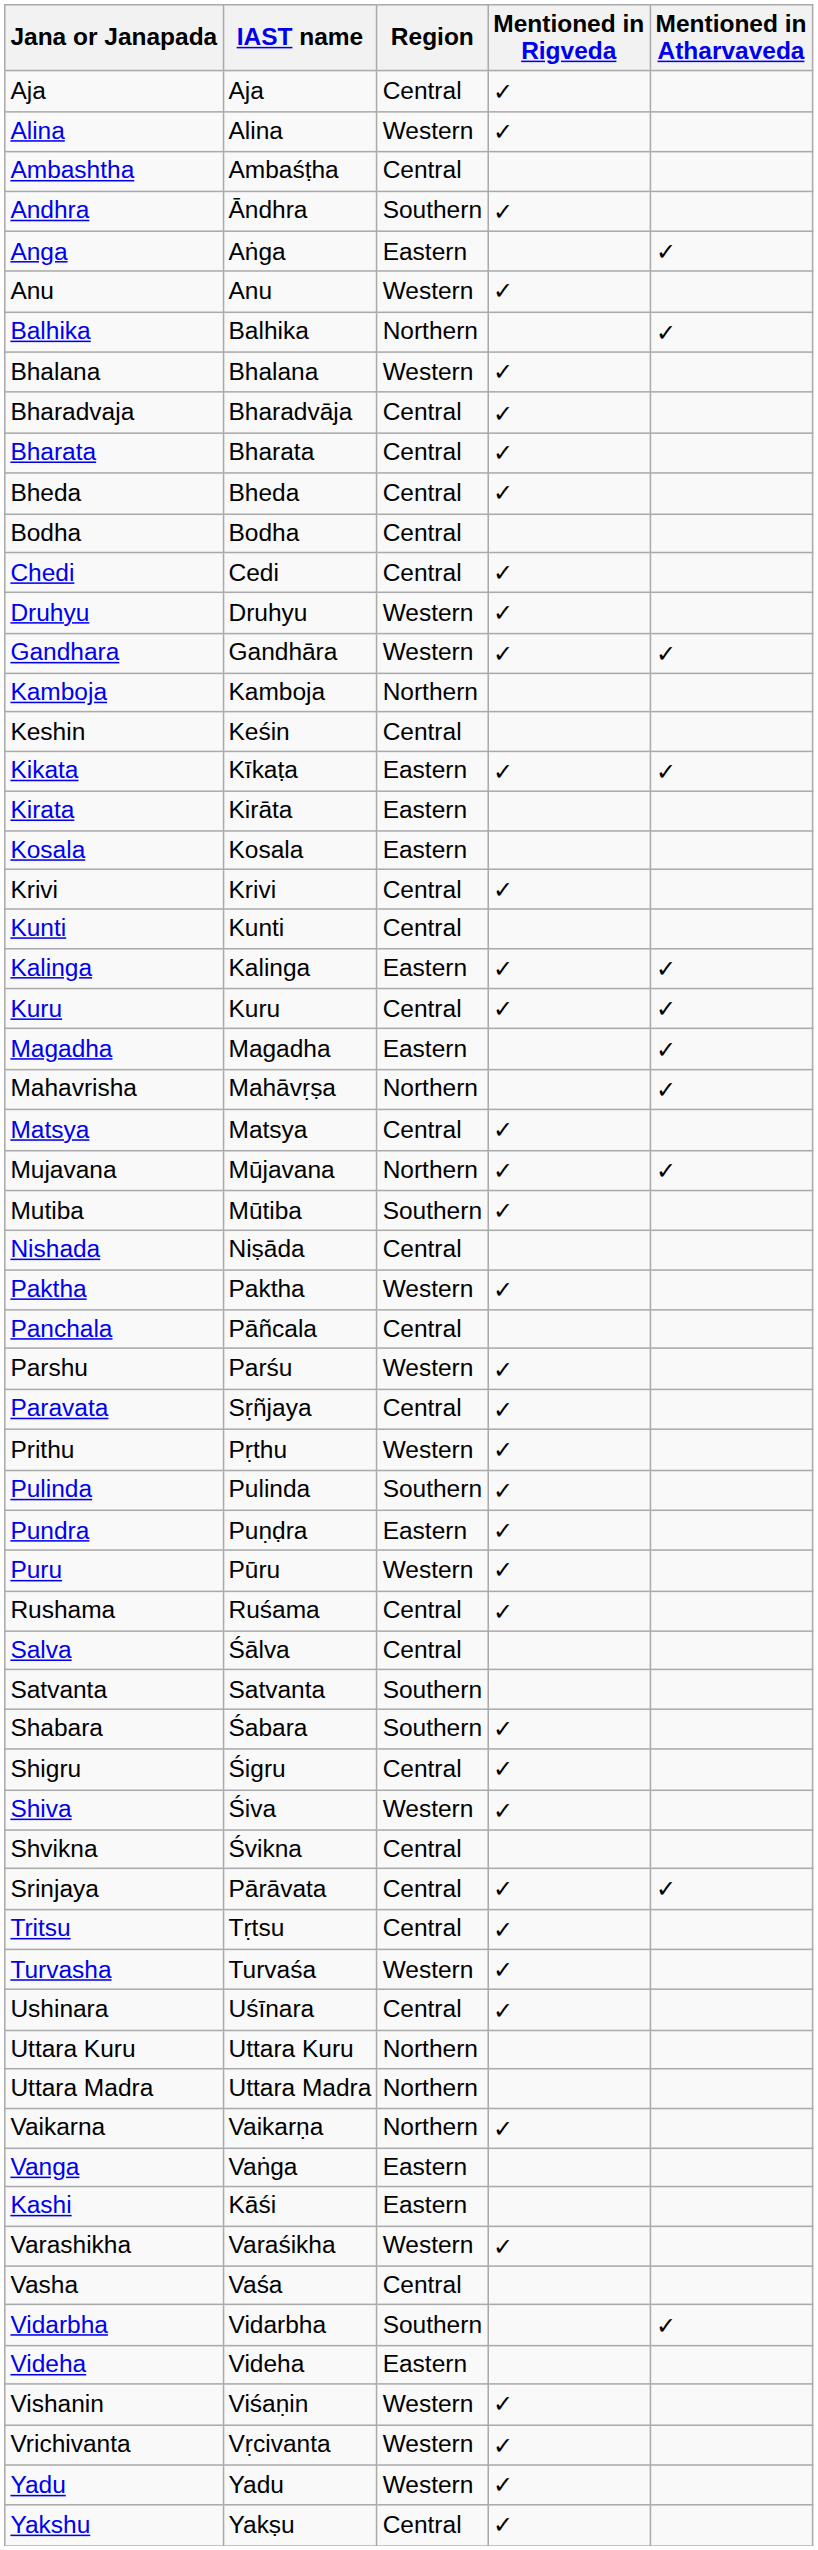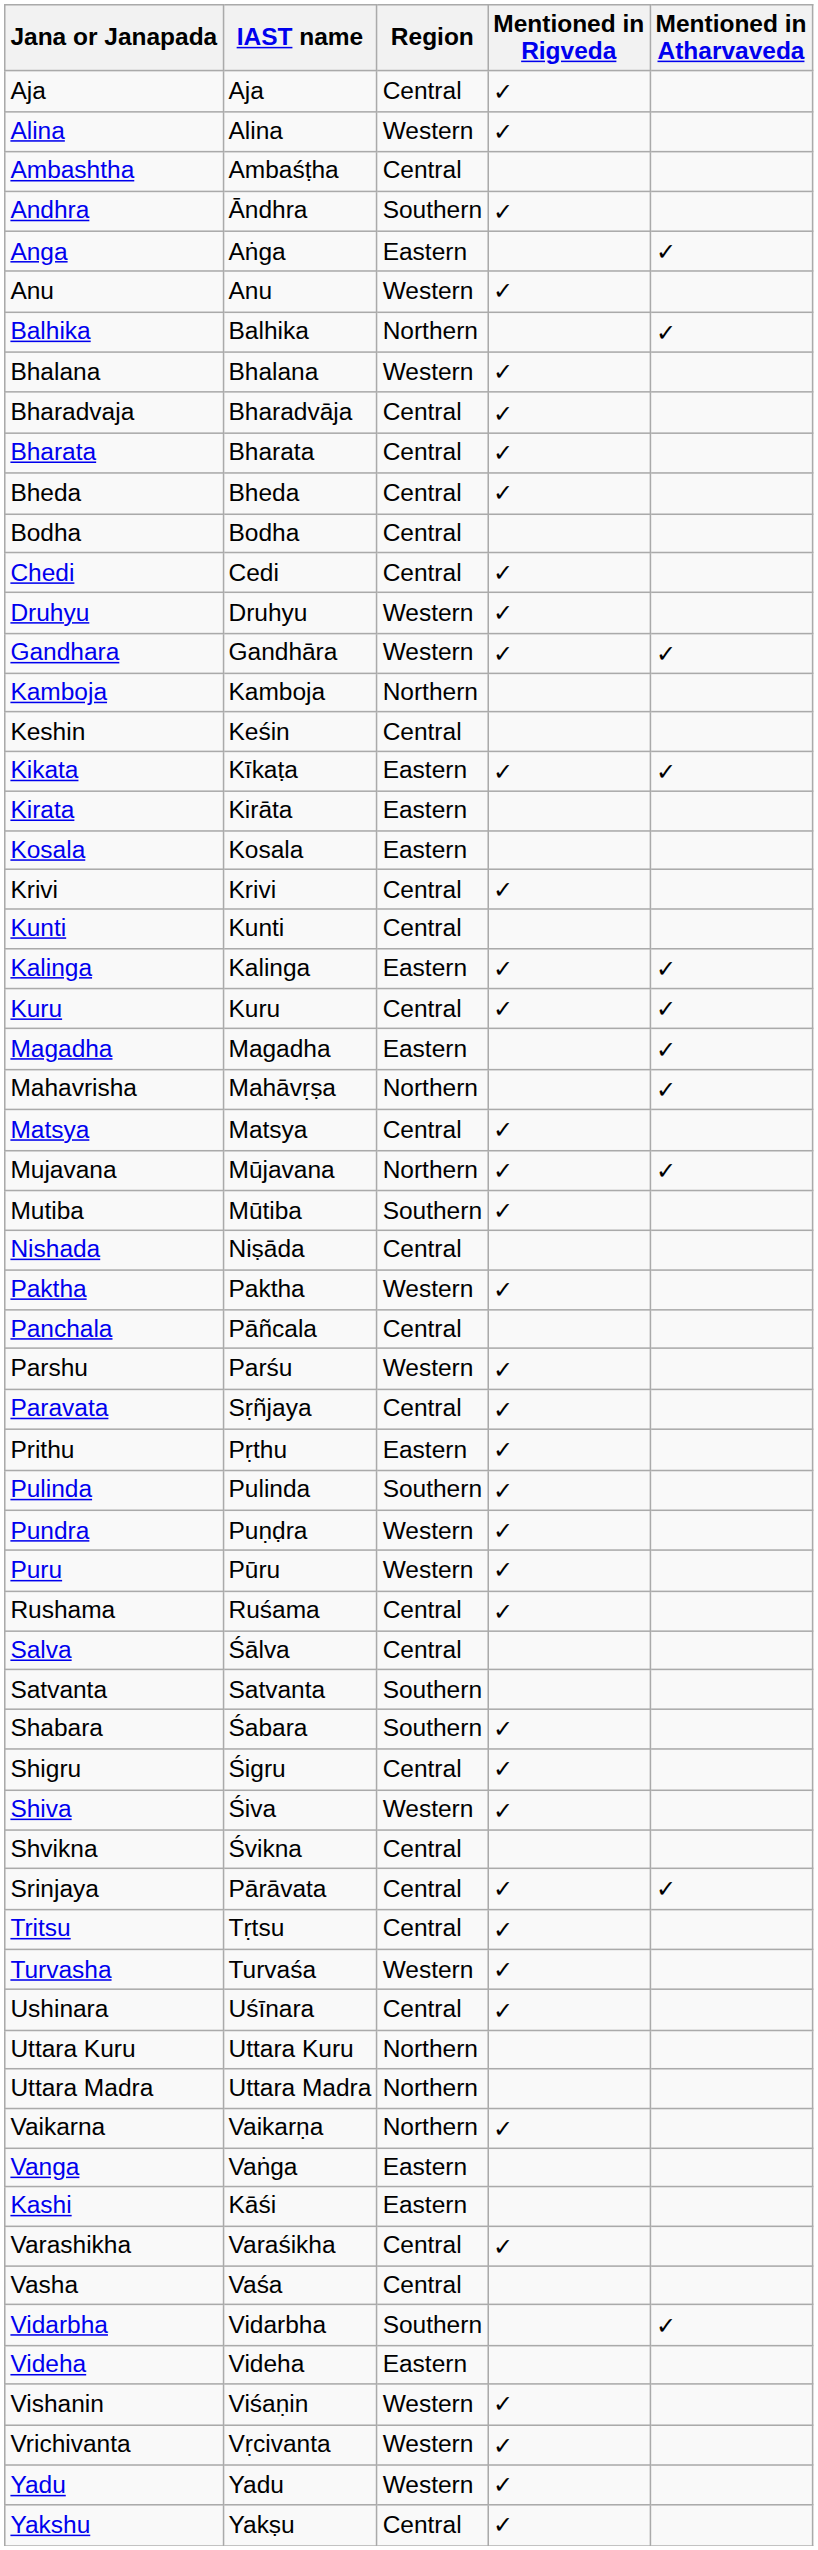Prithu | Region: Western -> Eastern
Pundra | Region: Eastern -> Western
Varashikha | Region: Western -> Central
